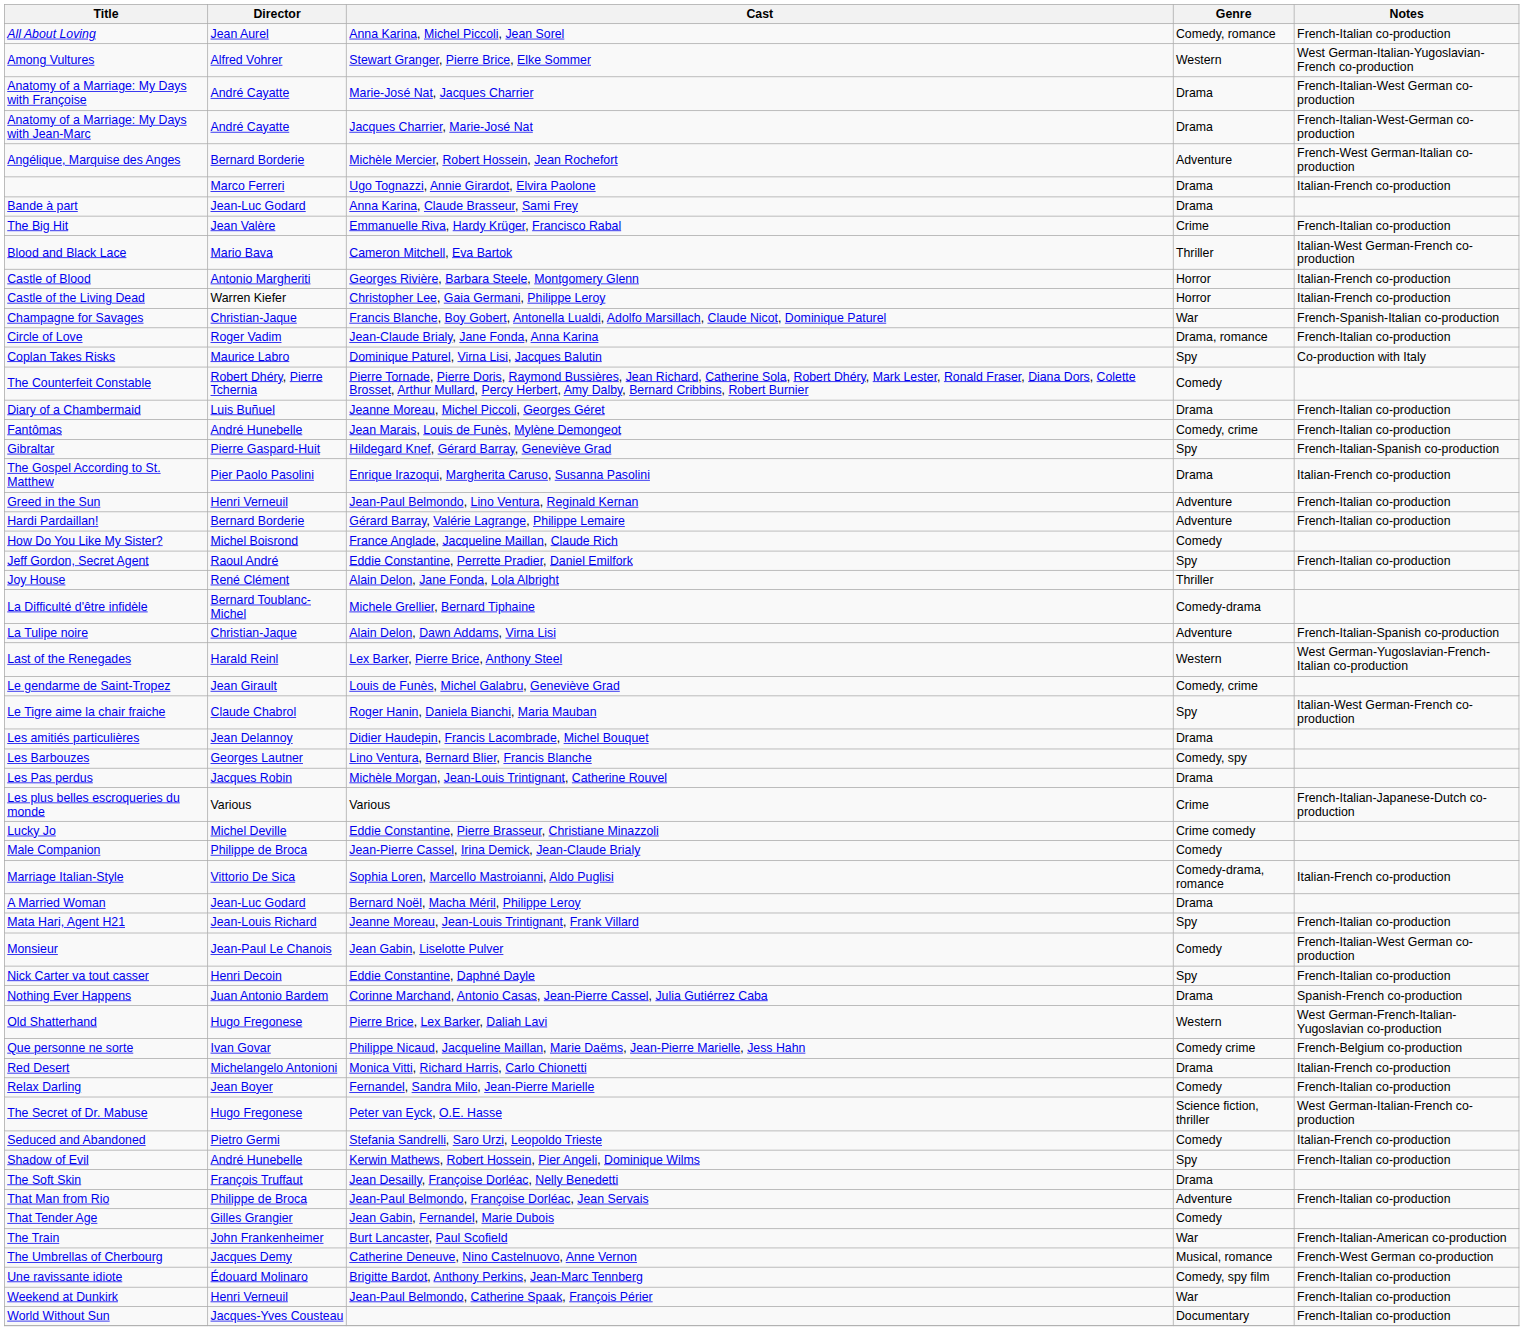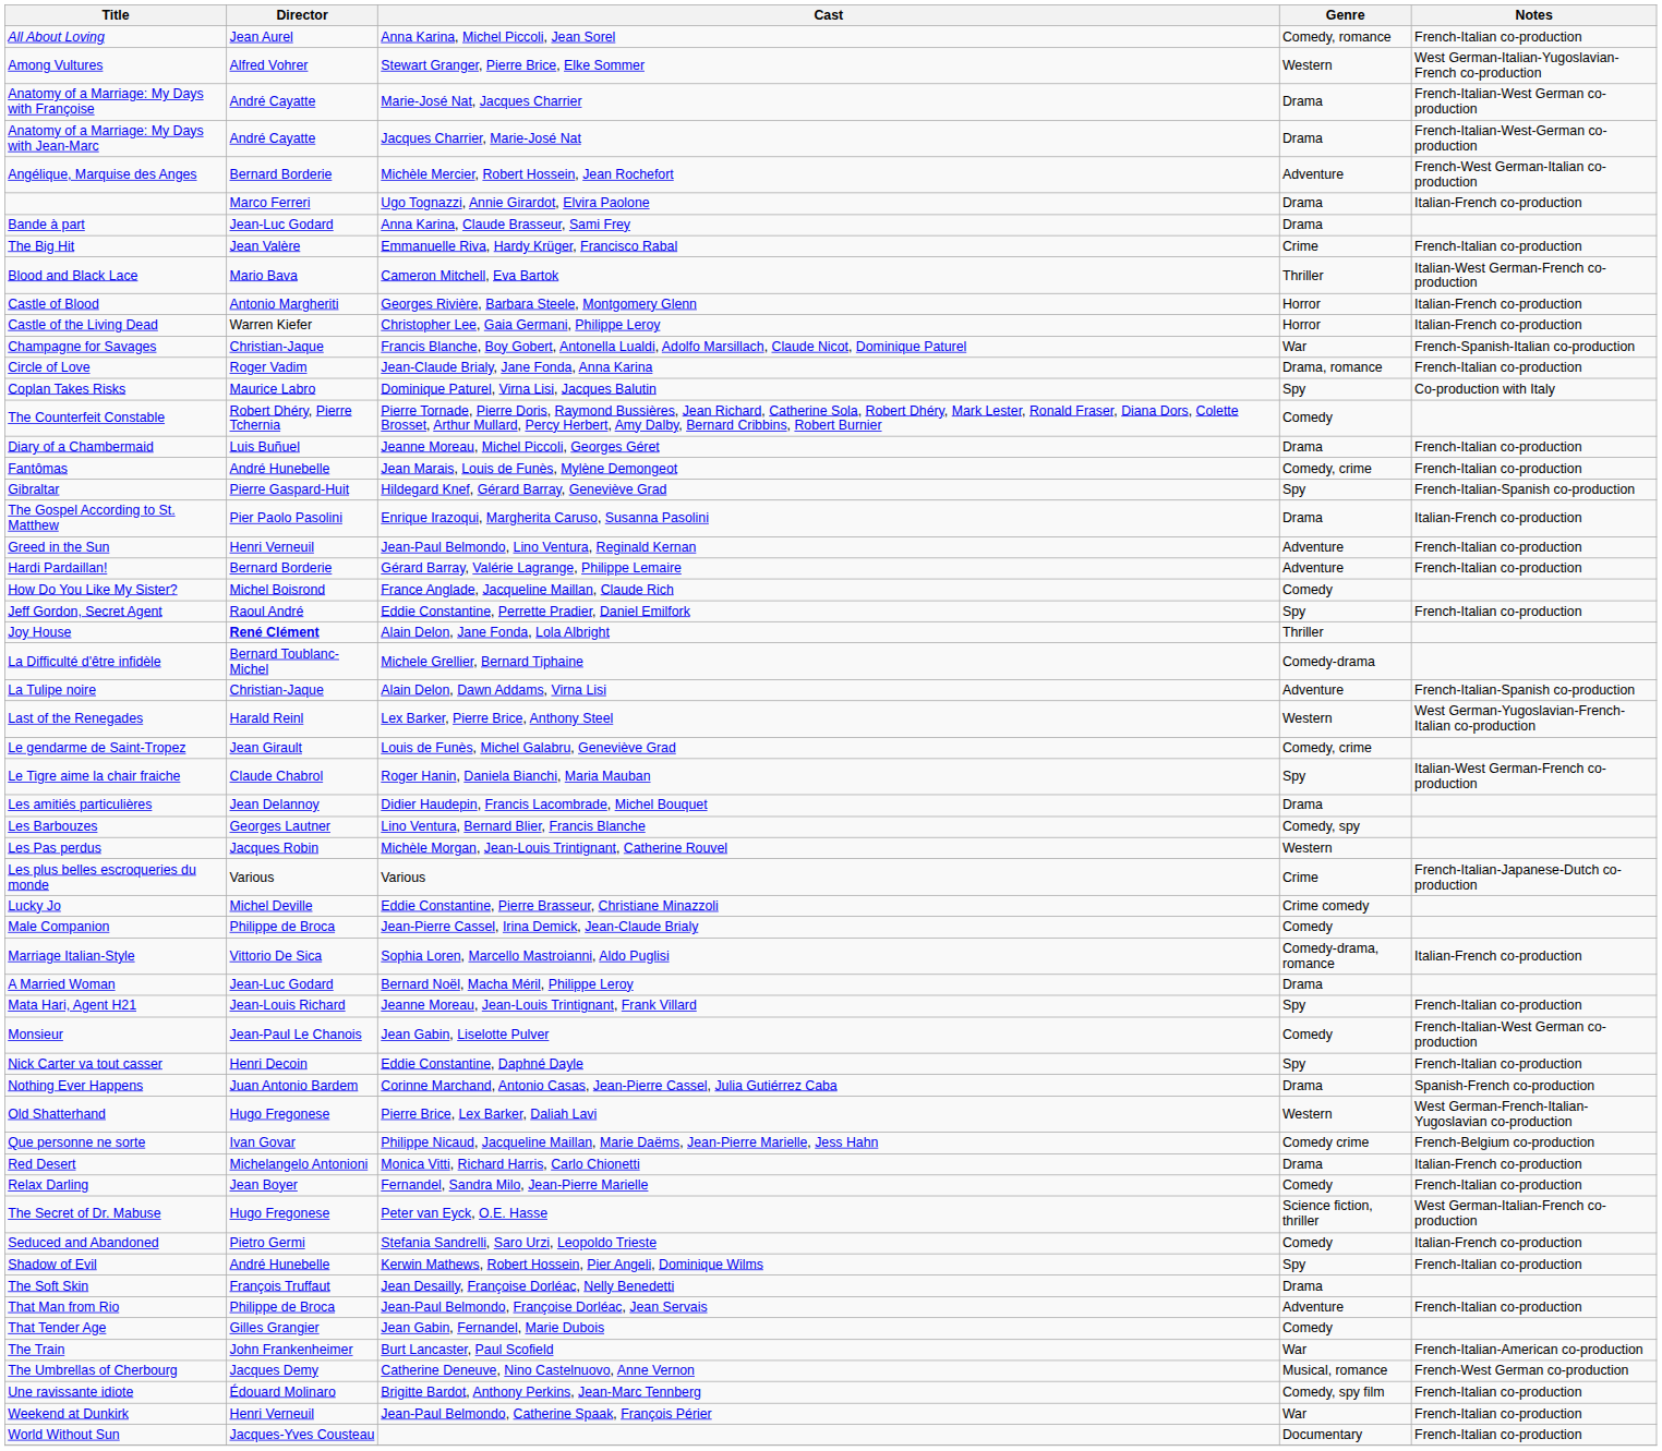Joy House | Director: normal -> bold
Les Pas perdus | Genre: Drama -> Western
